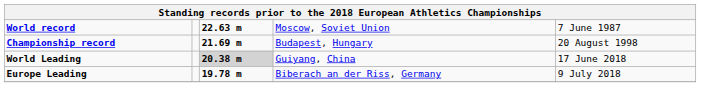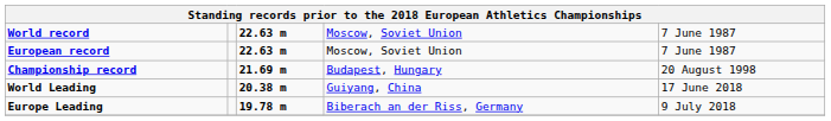+ row: European record | 22.63 m | Moscow, Soviet Union | 7 June 1987
World Leading | column 3: lightgrey background -> no background
